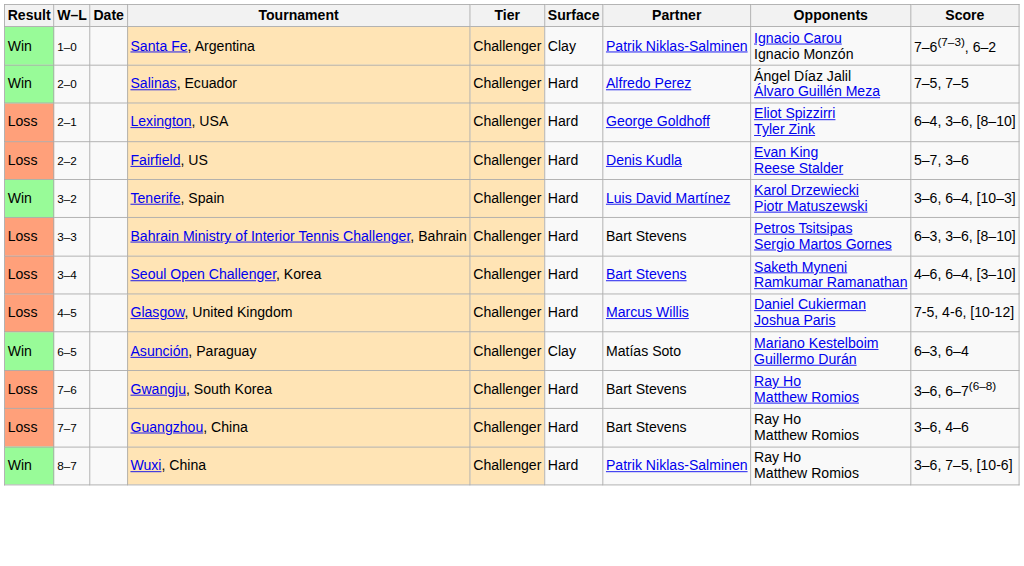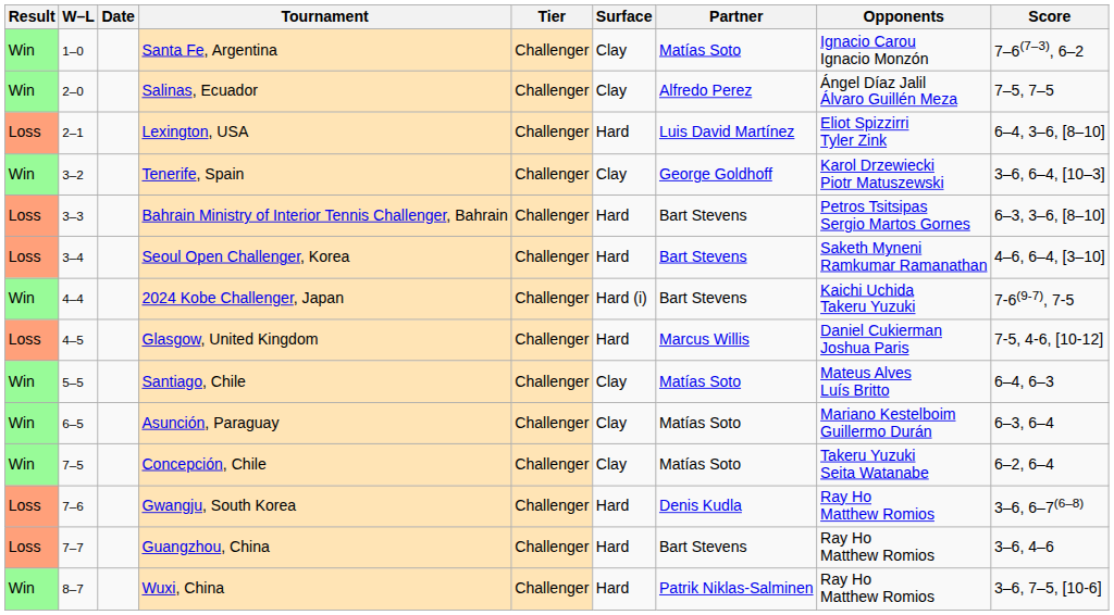Santa Fe, Argentina | Partner: Patrik Niklas-Salminen -> Matías Soto
Salinas, Ecuador | Surface: Hard -> Clay
Lexington, USA | Partner: George Goldhoff -> Luis David Martínez
- row: Loss | 2–2 | Fairfield, US | Challenger | Hard | Denis Kudla | Evan King Reese Stalder | 5–7, 3–6
Tenerife, Spain | Surface: Hard -> Clay
Tenerife, Spain | Partner: Luis David Martínez -> George Goldhoff
+ row: Win | 4–4 | 2024 Kobe Challenger, Japan | Challenger | Hard (i) | Bart Stevens | Kaichi Uchida Takeru Yuzuki | 7-6(9-7), 7-5
+ row: Win | 5–5 | Santiago, Chile | Challenger | Clay | Matías Soto | Mateus Alves Luís Britto | 6–4, 6–3
+ row: Win | 7–5 | Concepción, Chile | Challenger | Clay | Matías Soto | Takeru Yuzuki Seita Watanabe | 6–2, 6–4
Gwangju, South Korea | Partner: Bart Stevens -> Denis Kudla
